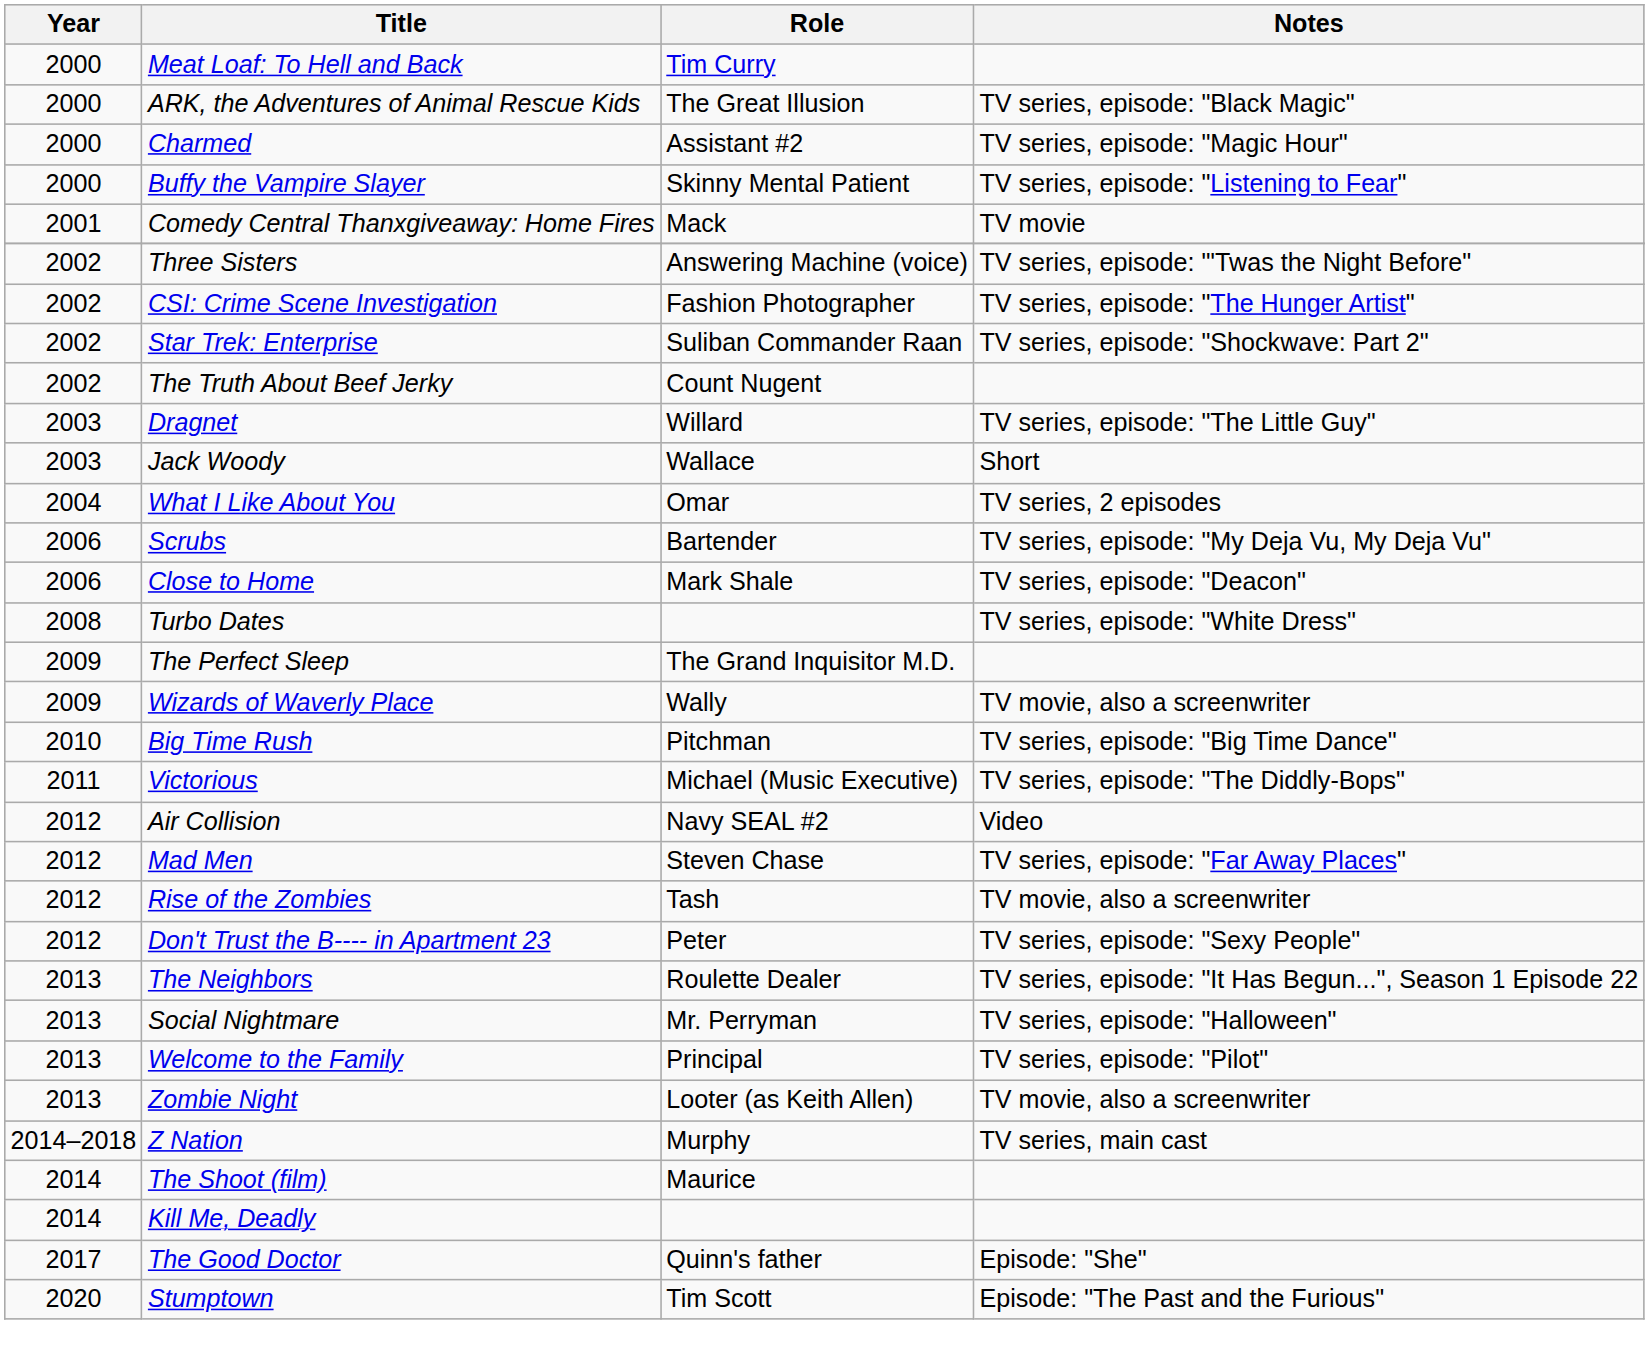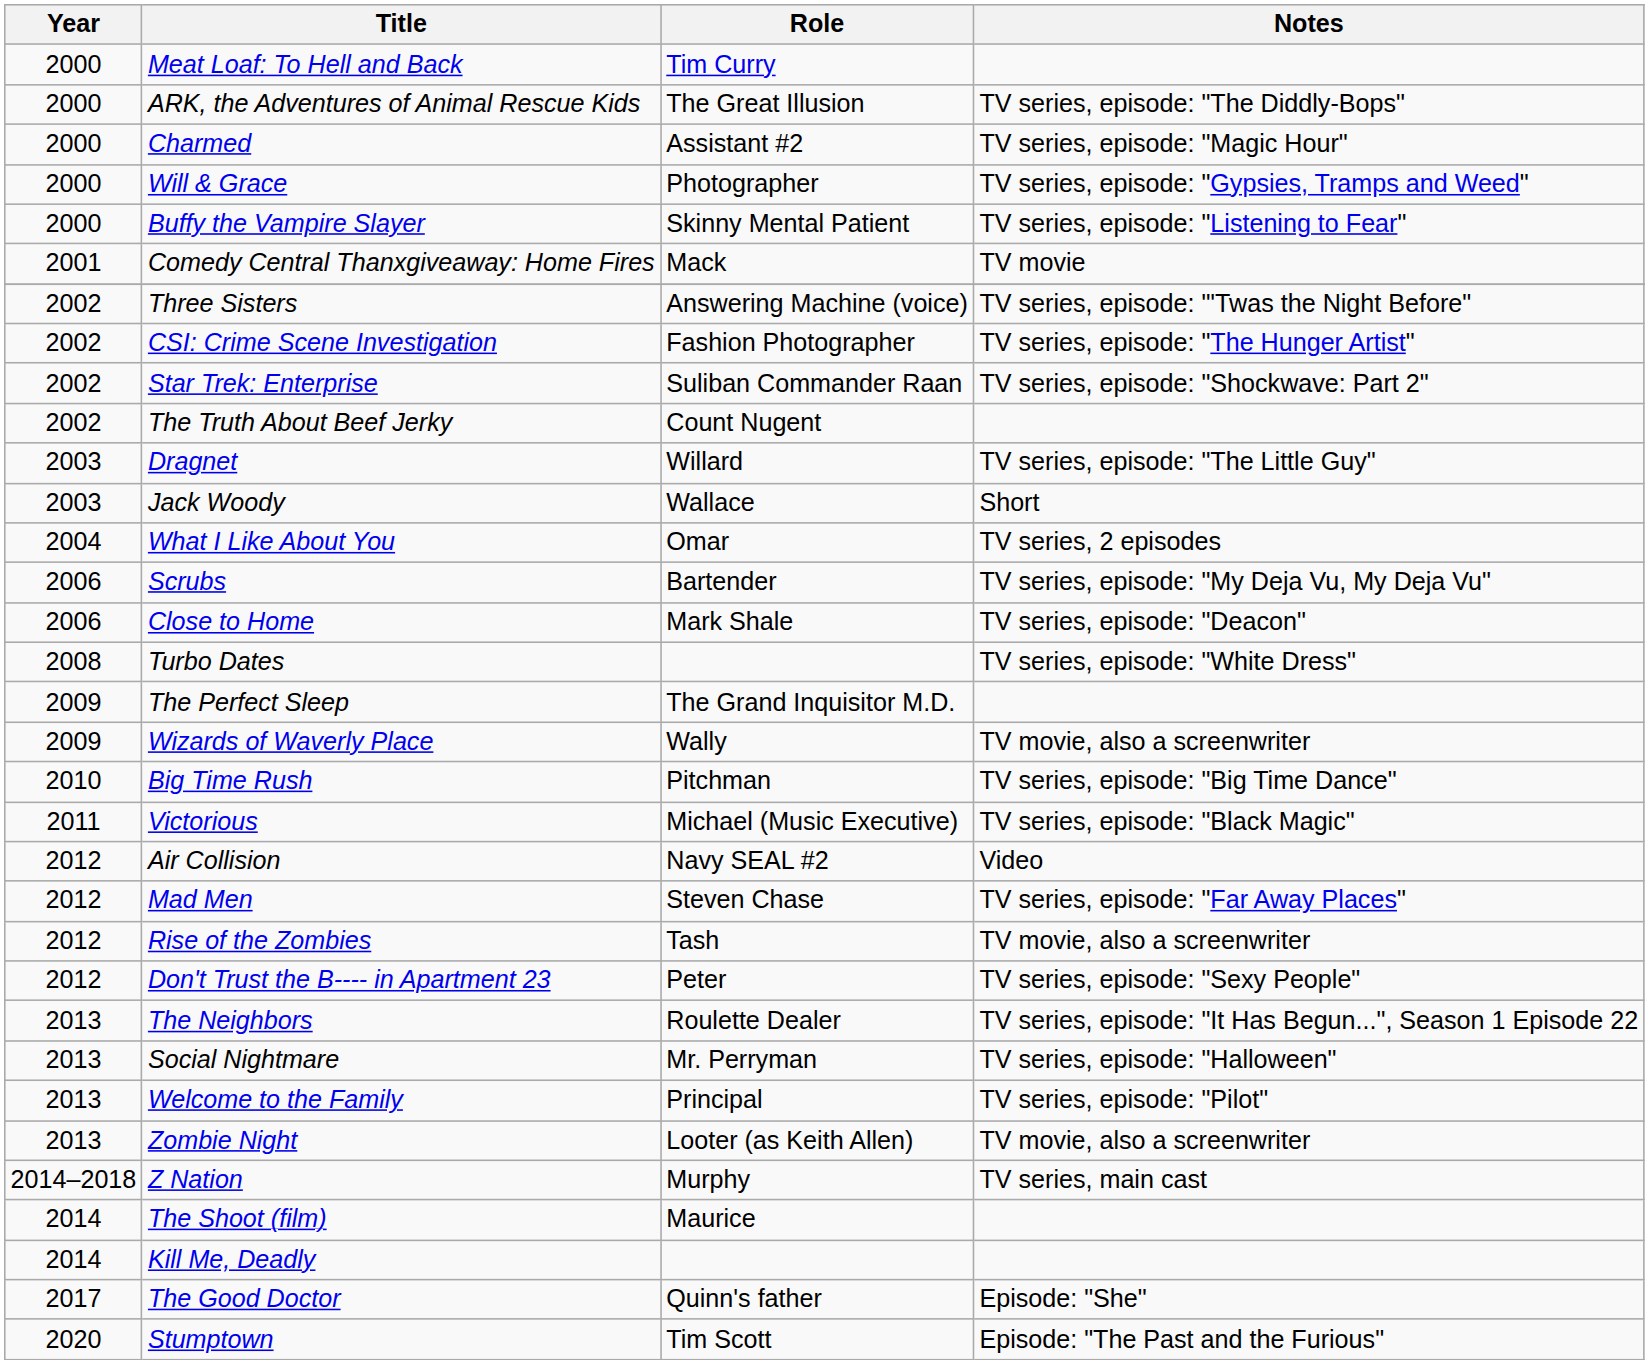ARK, the Adventures of Animal Rescue Kids | Notes: TV series, episode: "Black Magic" -> TV series, episode: "The Diddly-Bops"
+ row: 2000 | Will & Grace | Photographer | TV series, episode: "Gypsies, Tramps and Weed"
Victorious | Notes: TV series, episode: "The Diddly-Bops" -> TV series, episode: "Black Magic"
